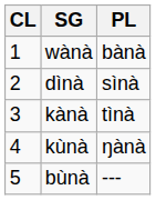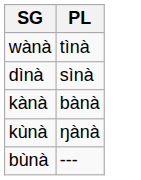- column: CL | 1 | 2 | 3 | 4 | 5
wànà | PL: bànà -> tìnà
kànà | PL: tìnà -> bànà
